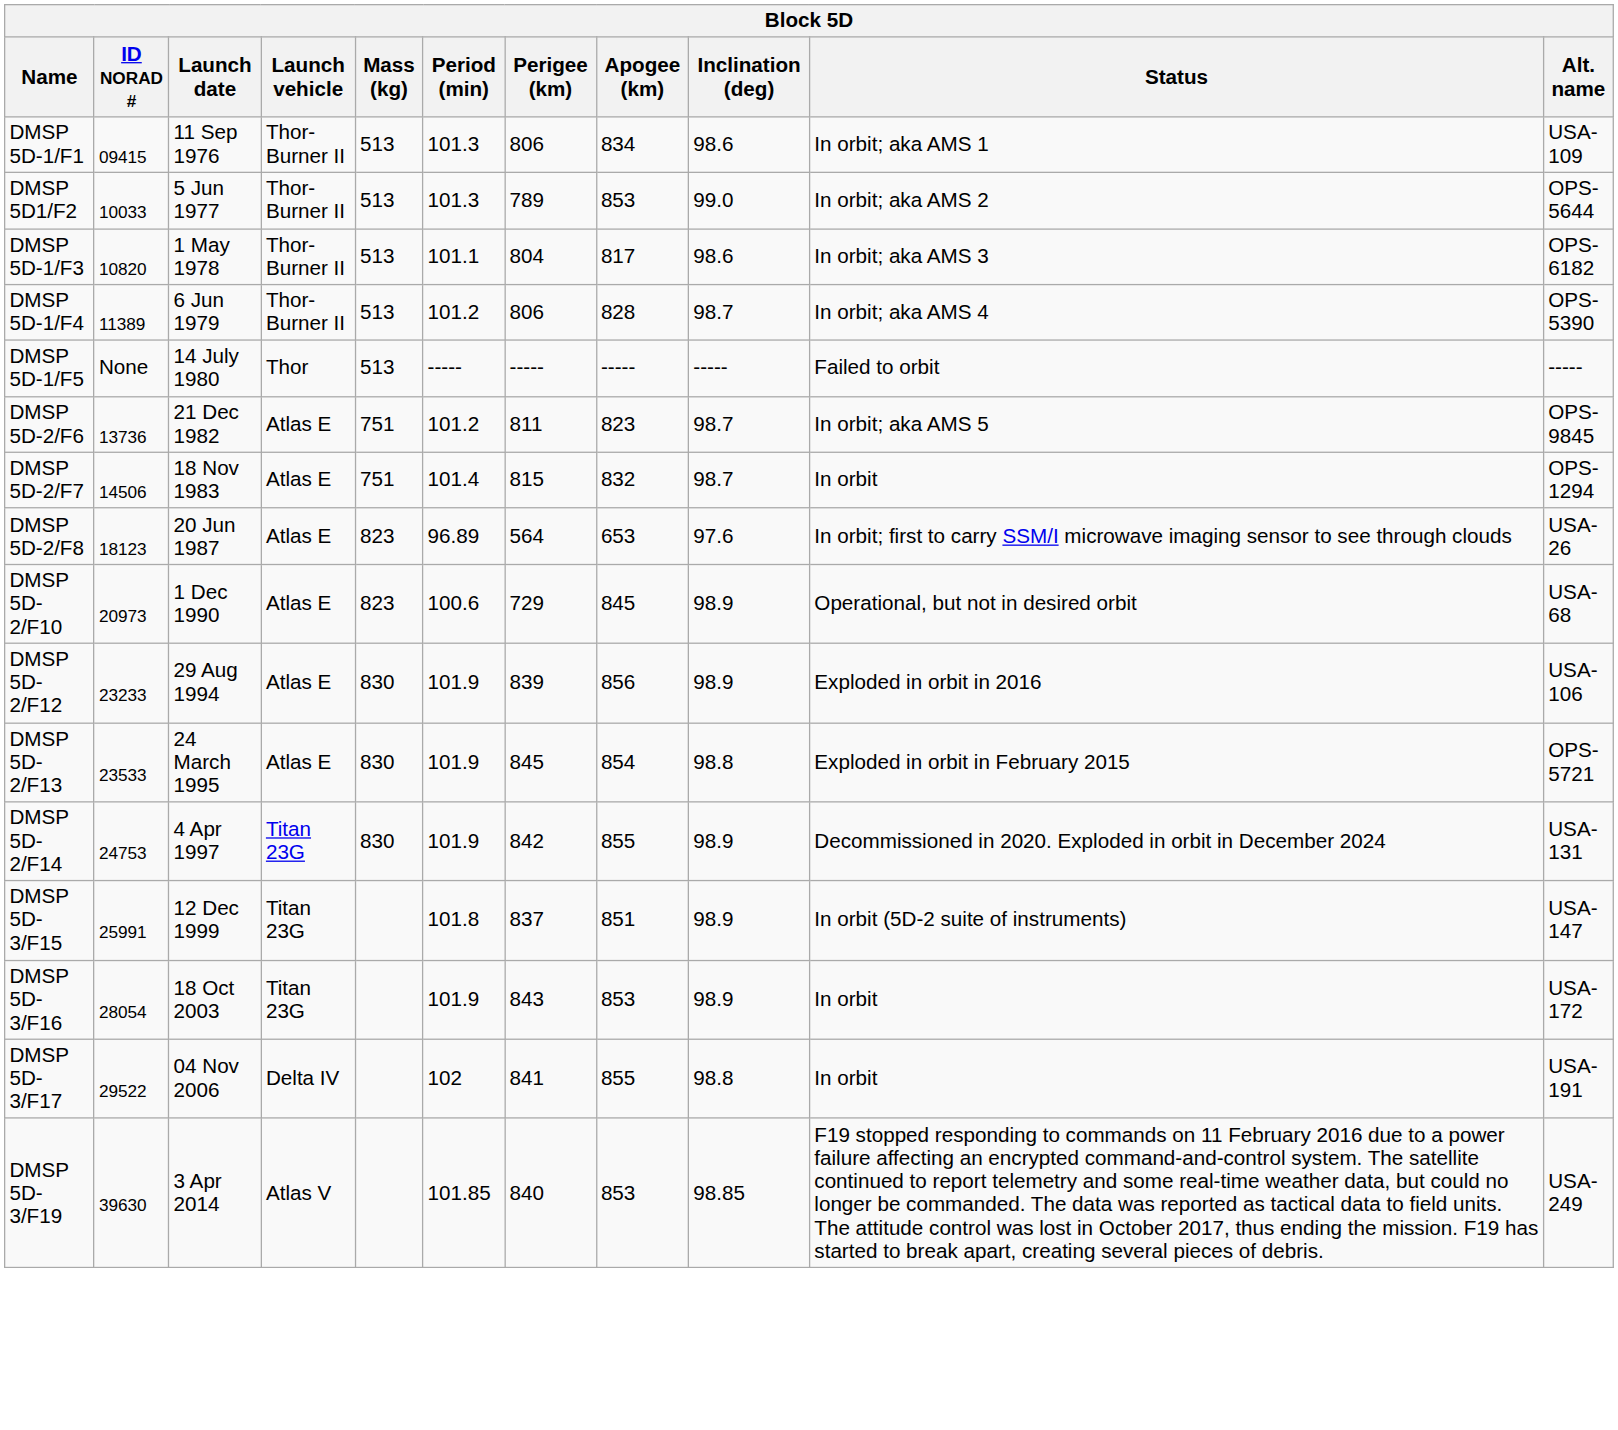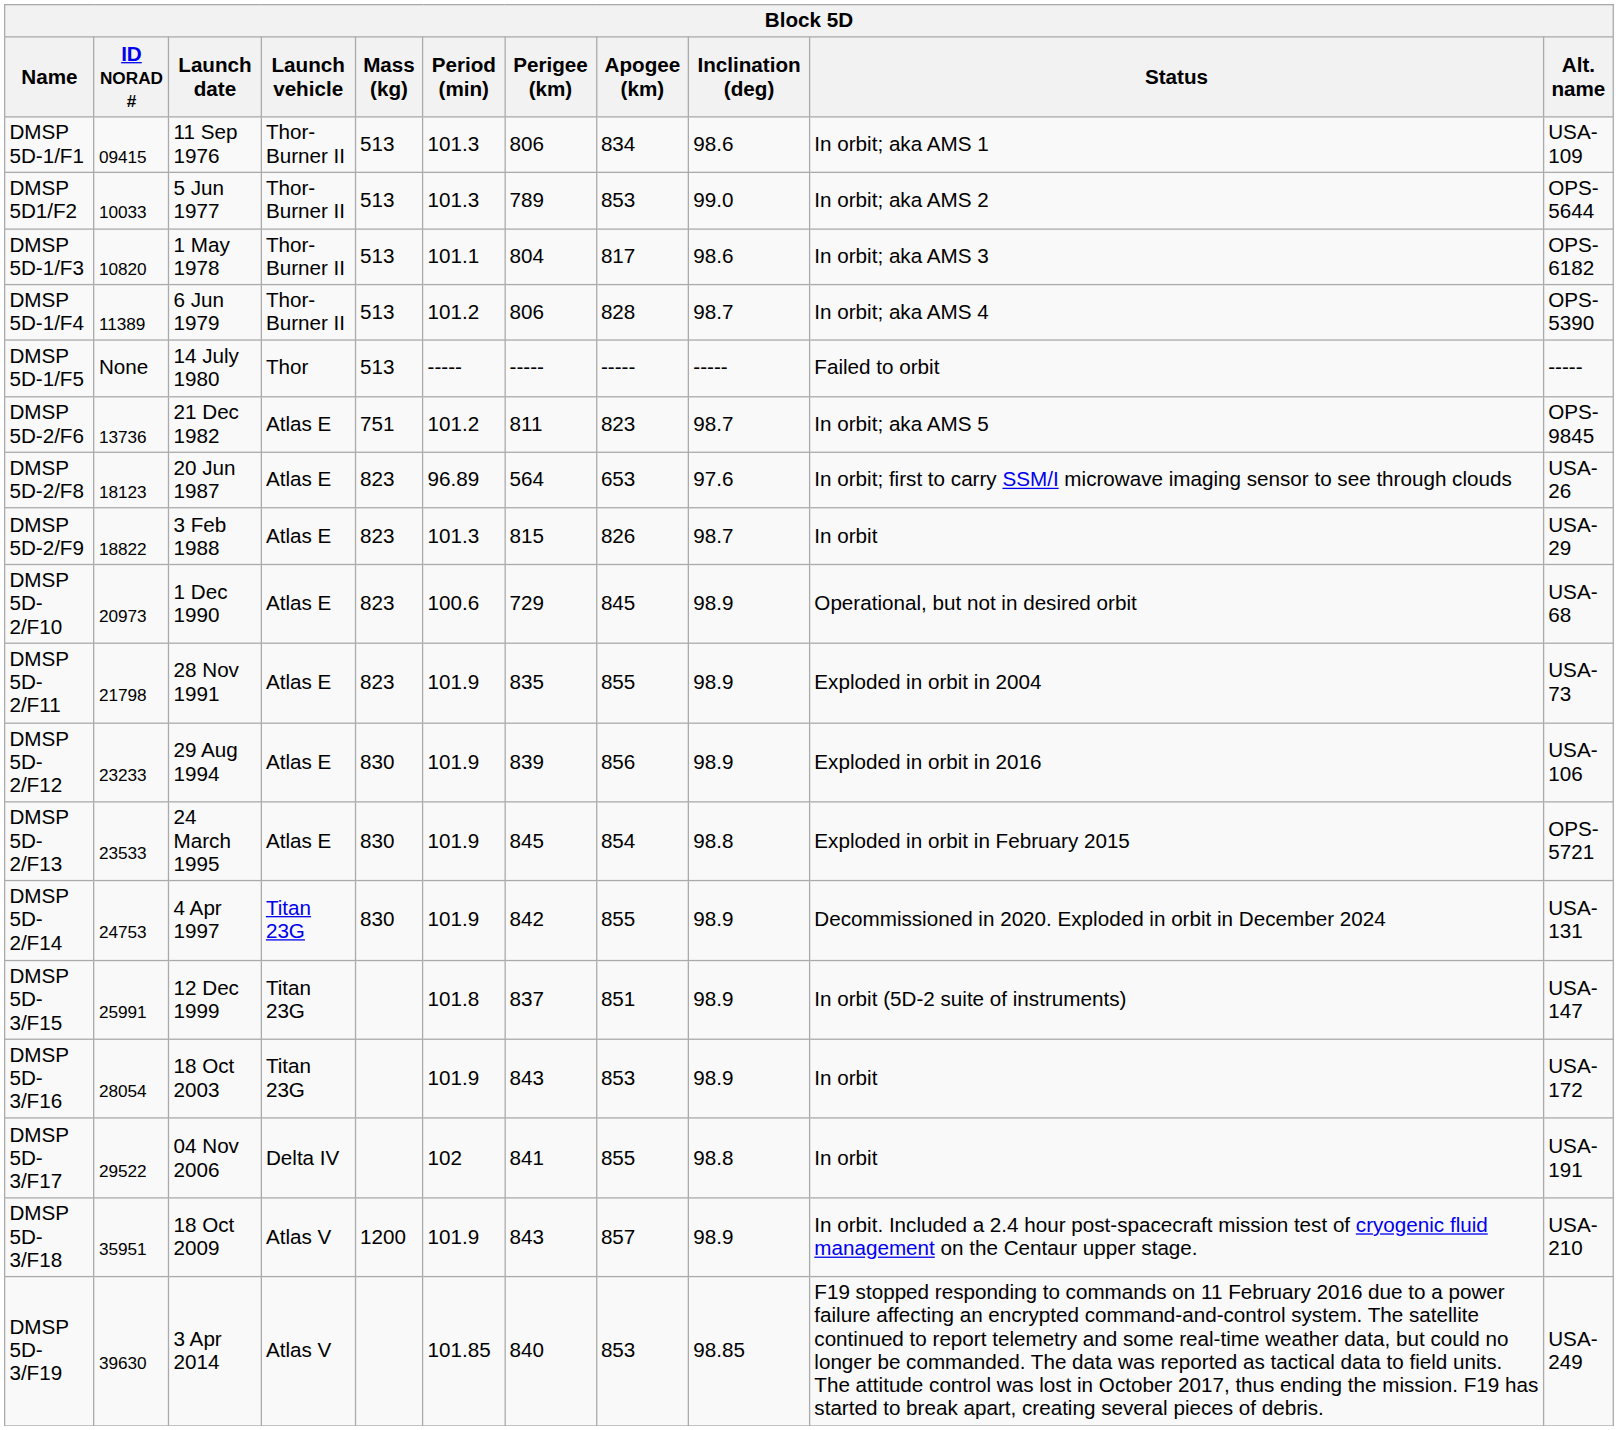- row: DMSP 5D-2/F7 | 14506 | 18 Nov 1983 | Atlas E | 751 | 101.4 | 815 | 832 | 98.7 | In orbit | OPS-1294
+ row: DMSP 5D-2/F9 | 18822 | 3 Feb 1988 | Atlas E | 823 | 101.3 | 815 | 826 | 98.7 | In orbit | USA-29
+ row: DMSP 5D-2/F11 | 21798 | 28 Nov 1991 | Atlas E | 823 | 101.9 | 835 | 855 | 98.9 | Exploded in orbit in 2004 | USA-73
+ row: DMSP 5D-3/F18 | 35951 | 18 Oct 2009 | Atlas V | 1200 | 101.9 | 843 | 857 | 98.9 | In orbit. Included a 2.4 hour post-spacecraft mission test of cryogenic fluid management on the Centaur upper stage. | USA-210
